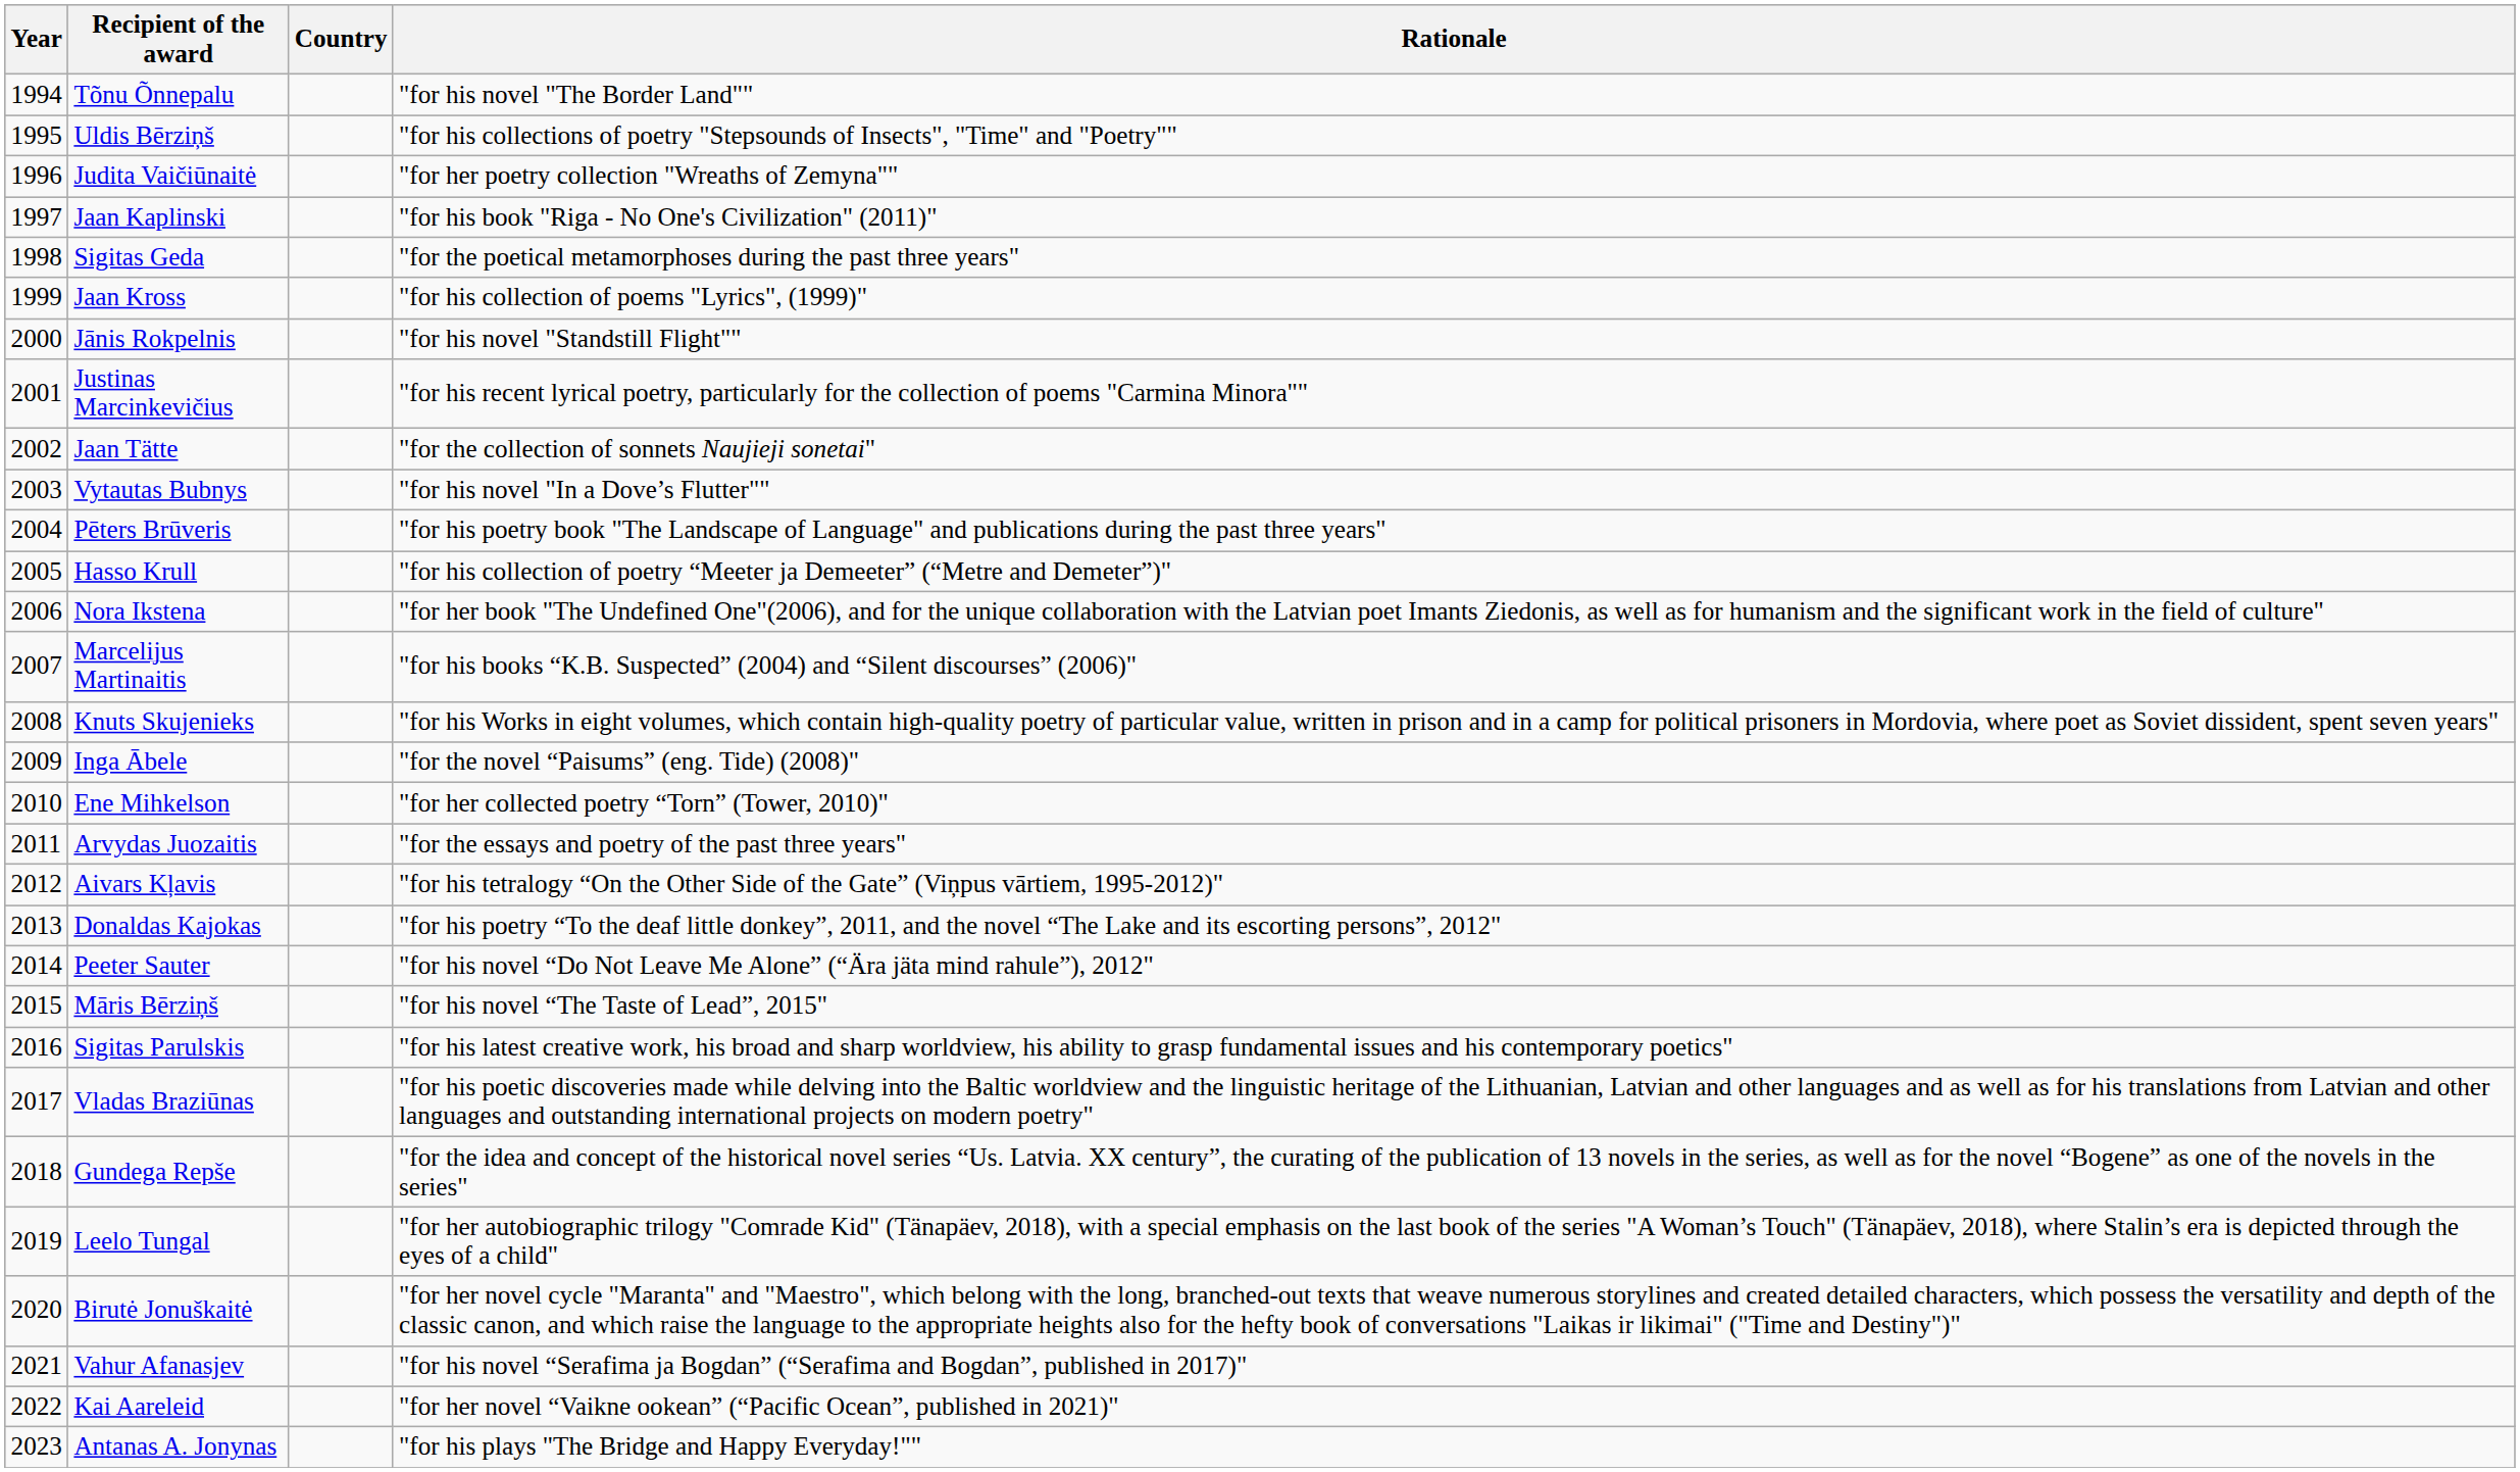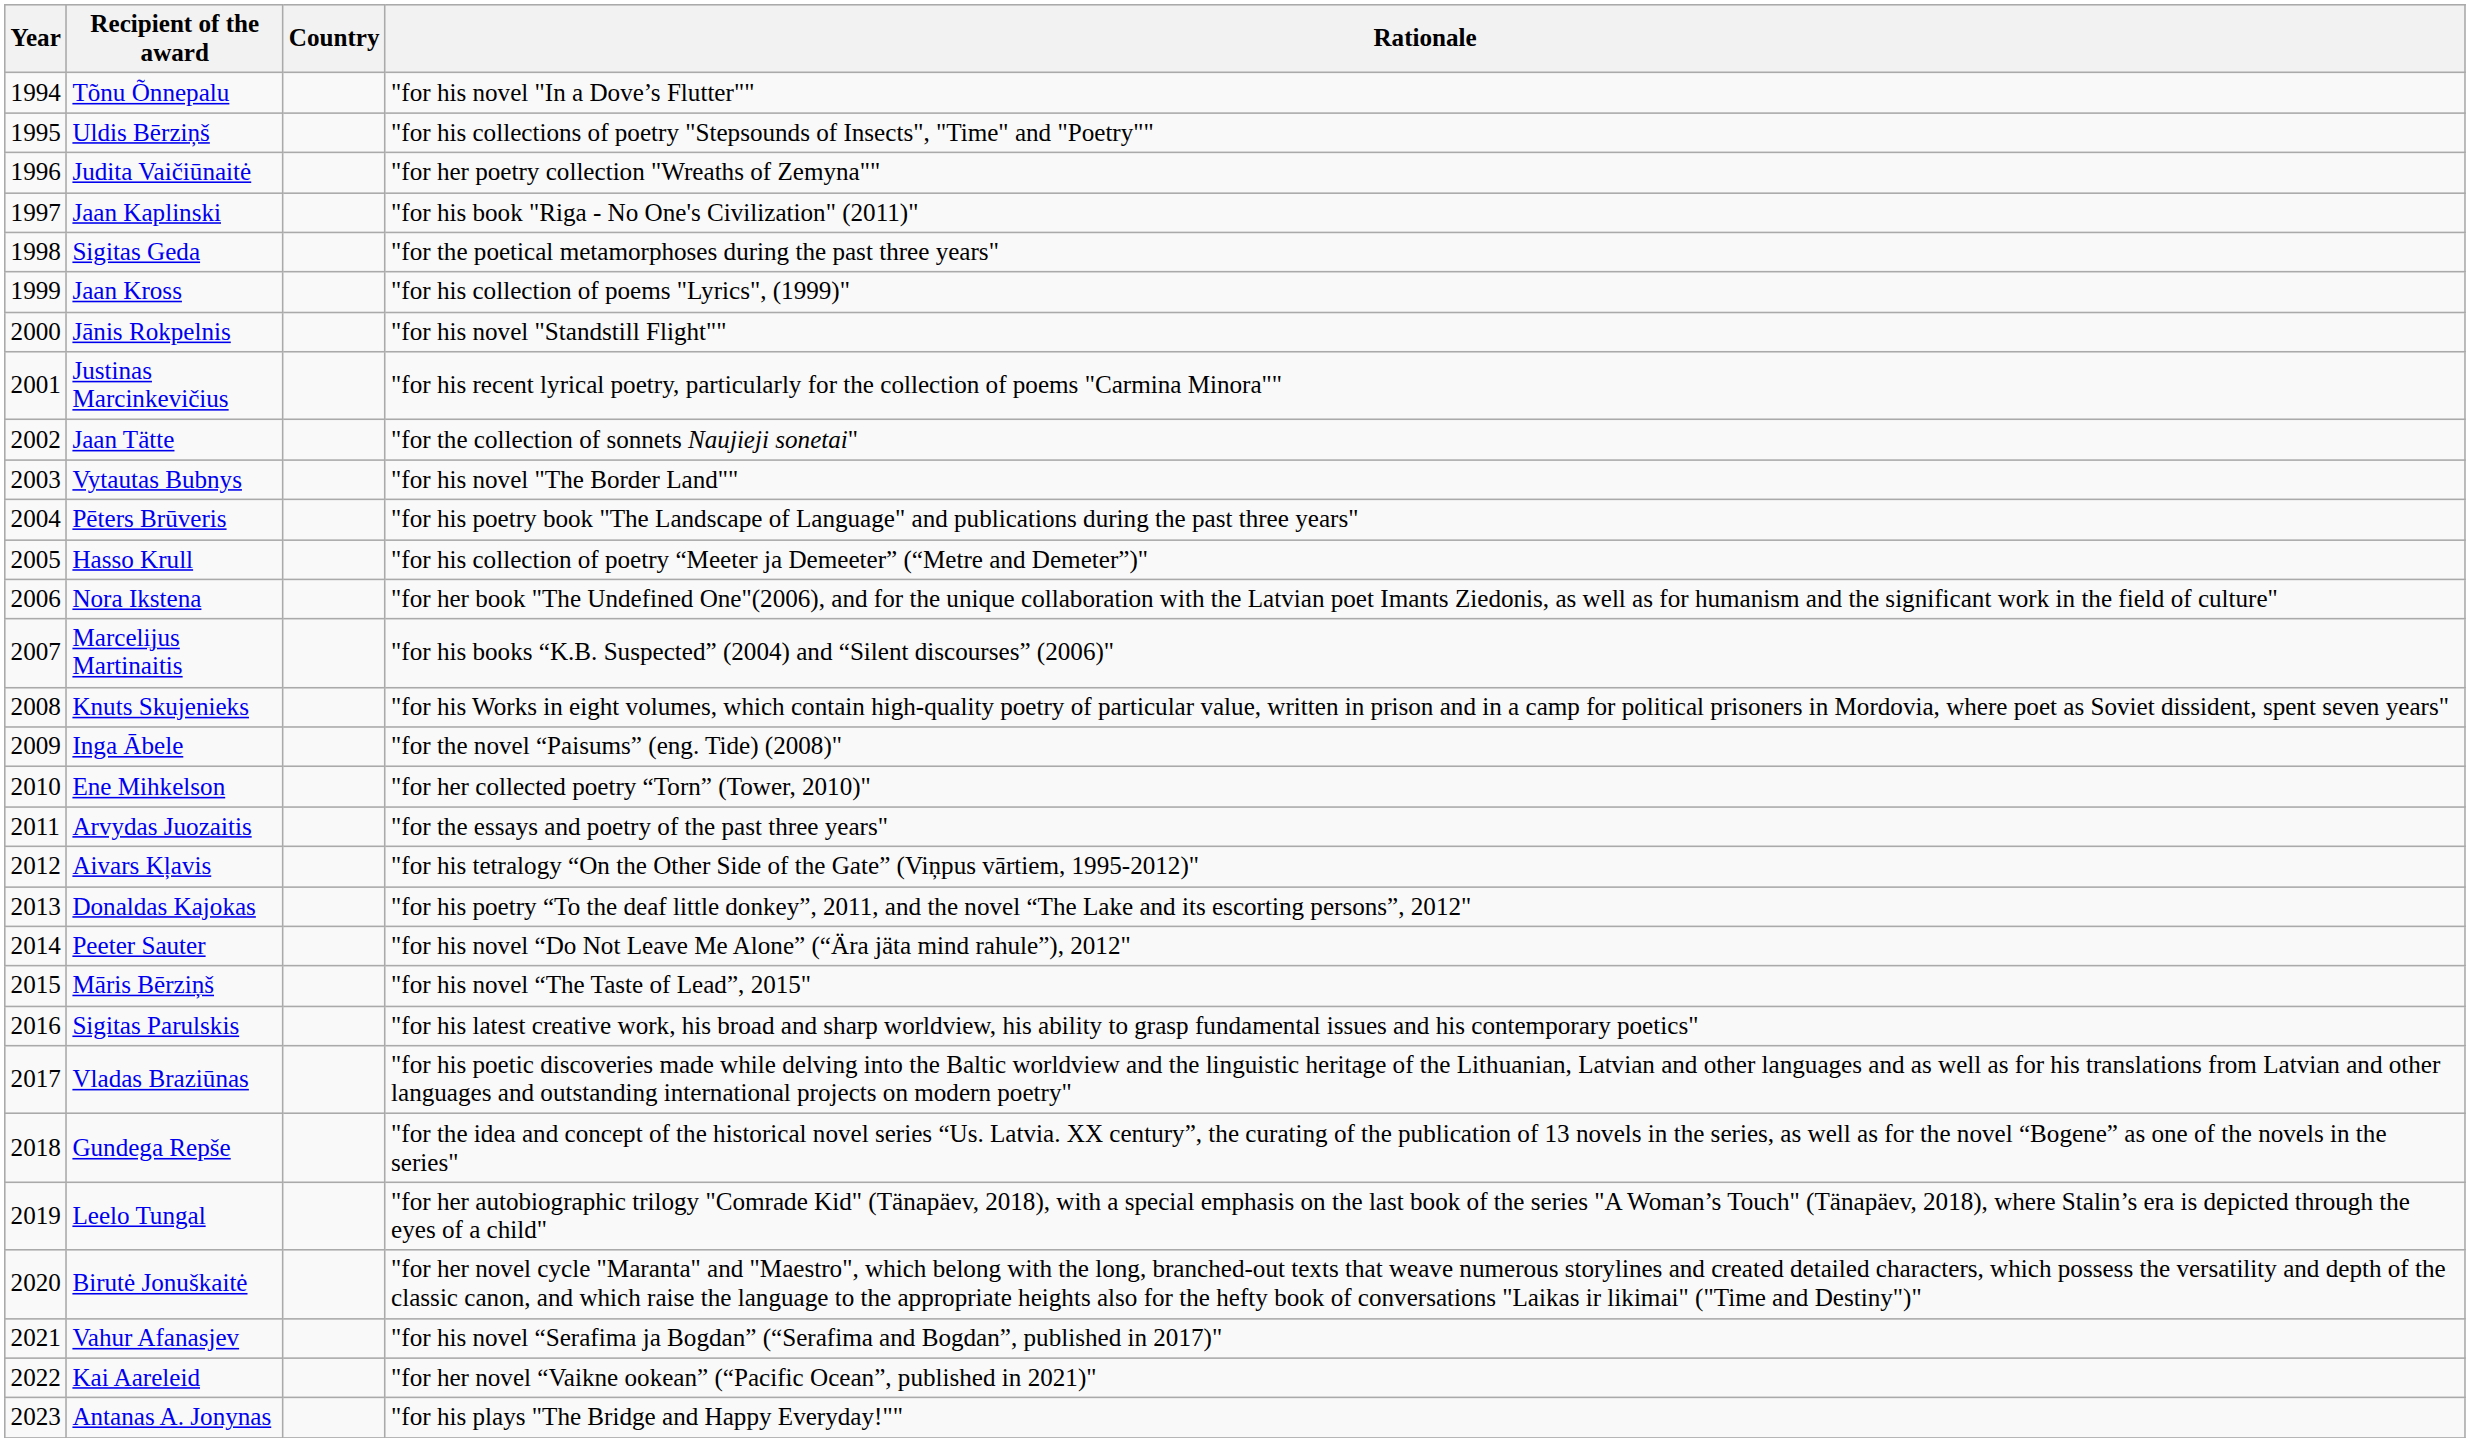Tõnu Õnnepalu | Rationale: "for his novel "The Border Land"" -> "for his novel "In a Dove’s Flutter""
Vytautas Bubnys | Rationale: "for his novel "In a Dove’s Flutter"" -> "for his novel "The Border Land""
